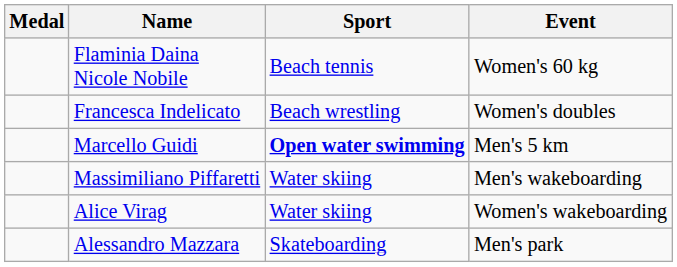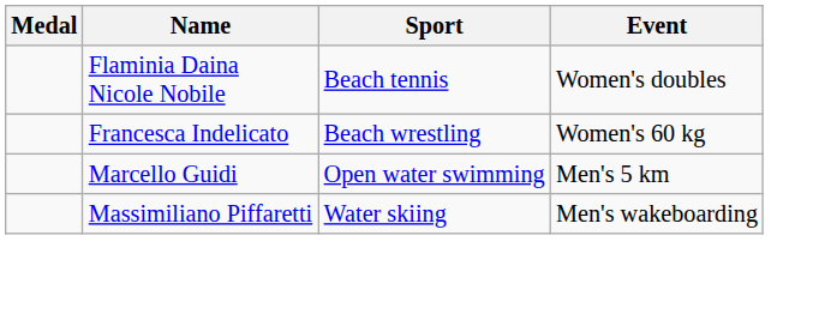Flaminia Daina Nicole Nobile | Event: Women's 60 kg -> Women's doubles
Francesca Indelicato | Event: Women's doubles -> Women's 60 kg
Marcello Guidi | Sport: bold -> normal
- row: Alice Virag | Water skiing | Women's wakeboarding
- row: Alessandro Mazzara | Skateboarding | Men's park
